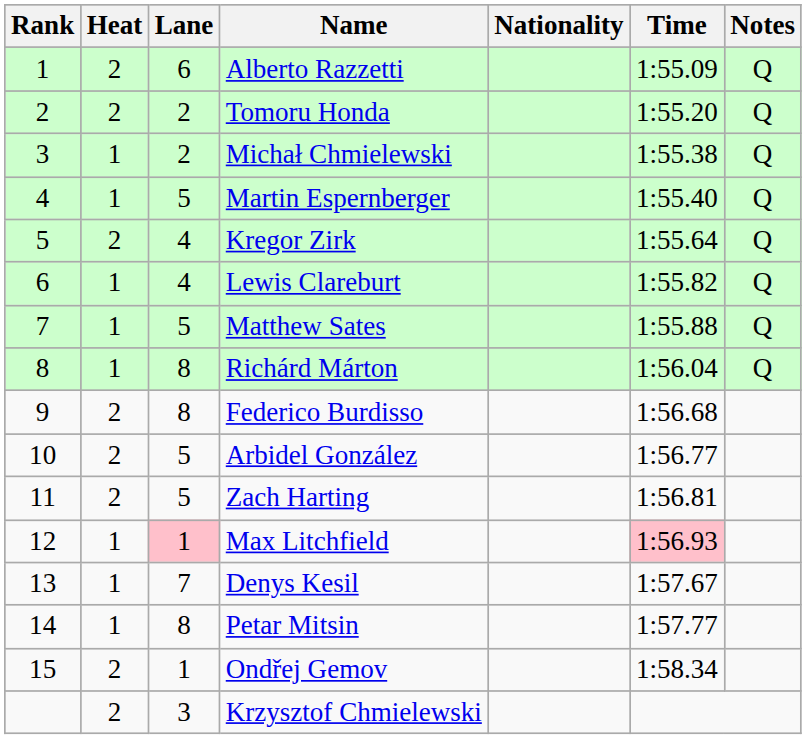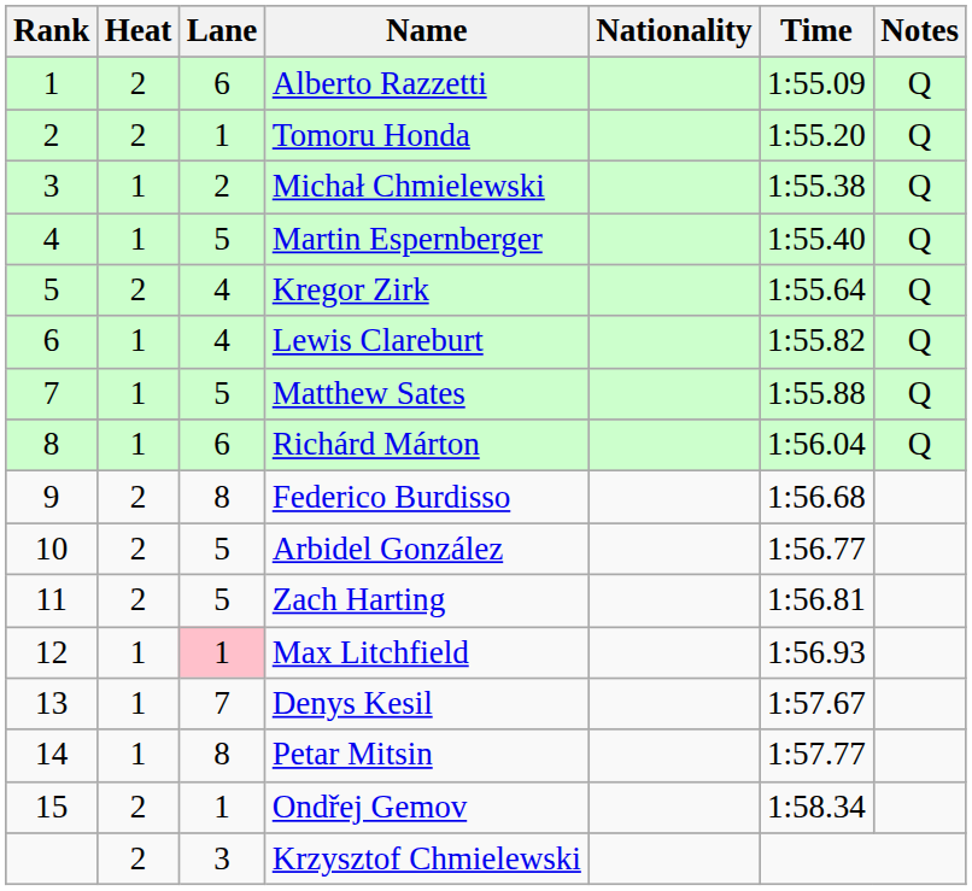Tomoru Honda | Lane: 2 -> 1
Richárd Márton | Lane: 8 -> 6
Max Litchfield | Time: pink background -> no background
